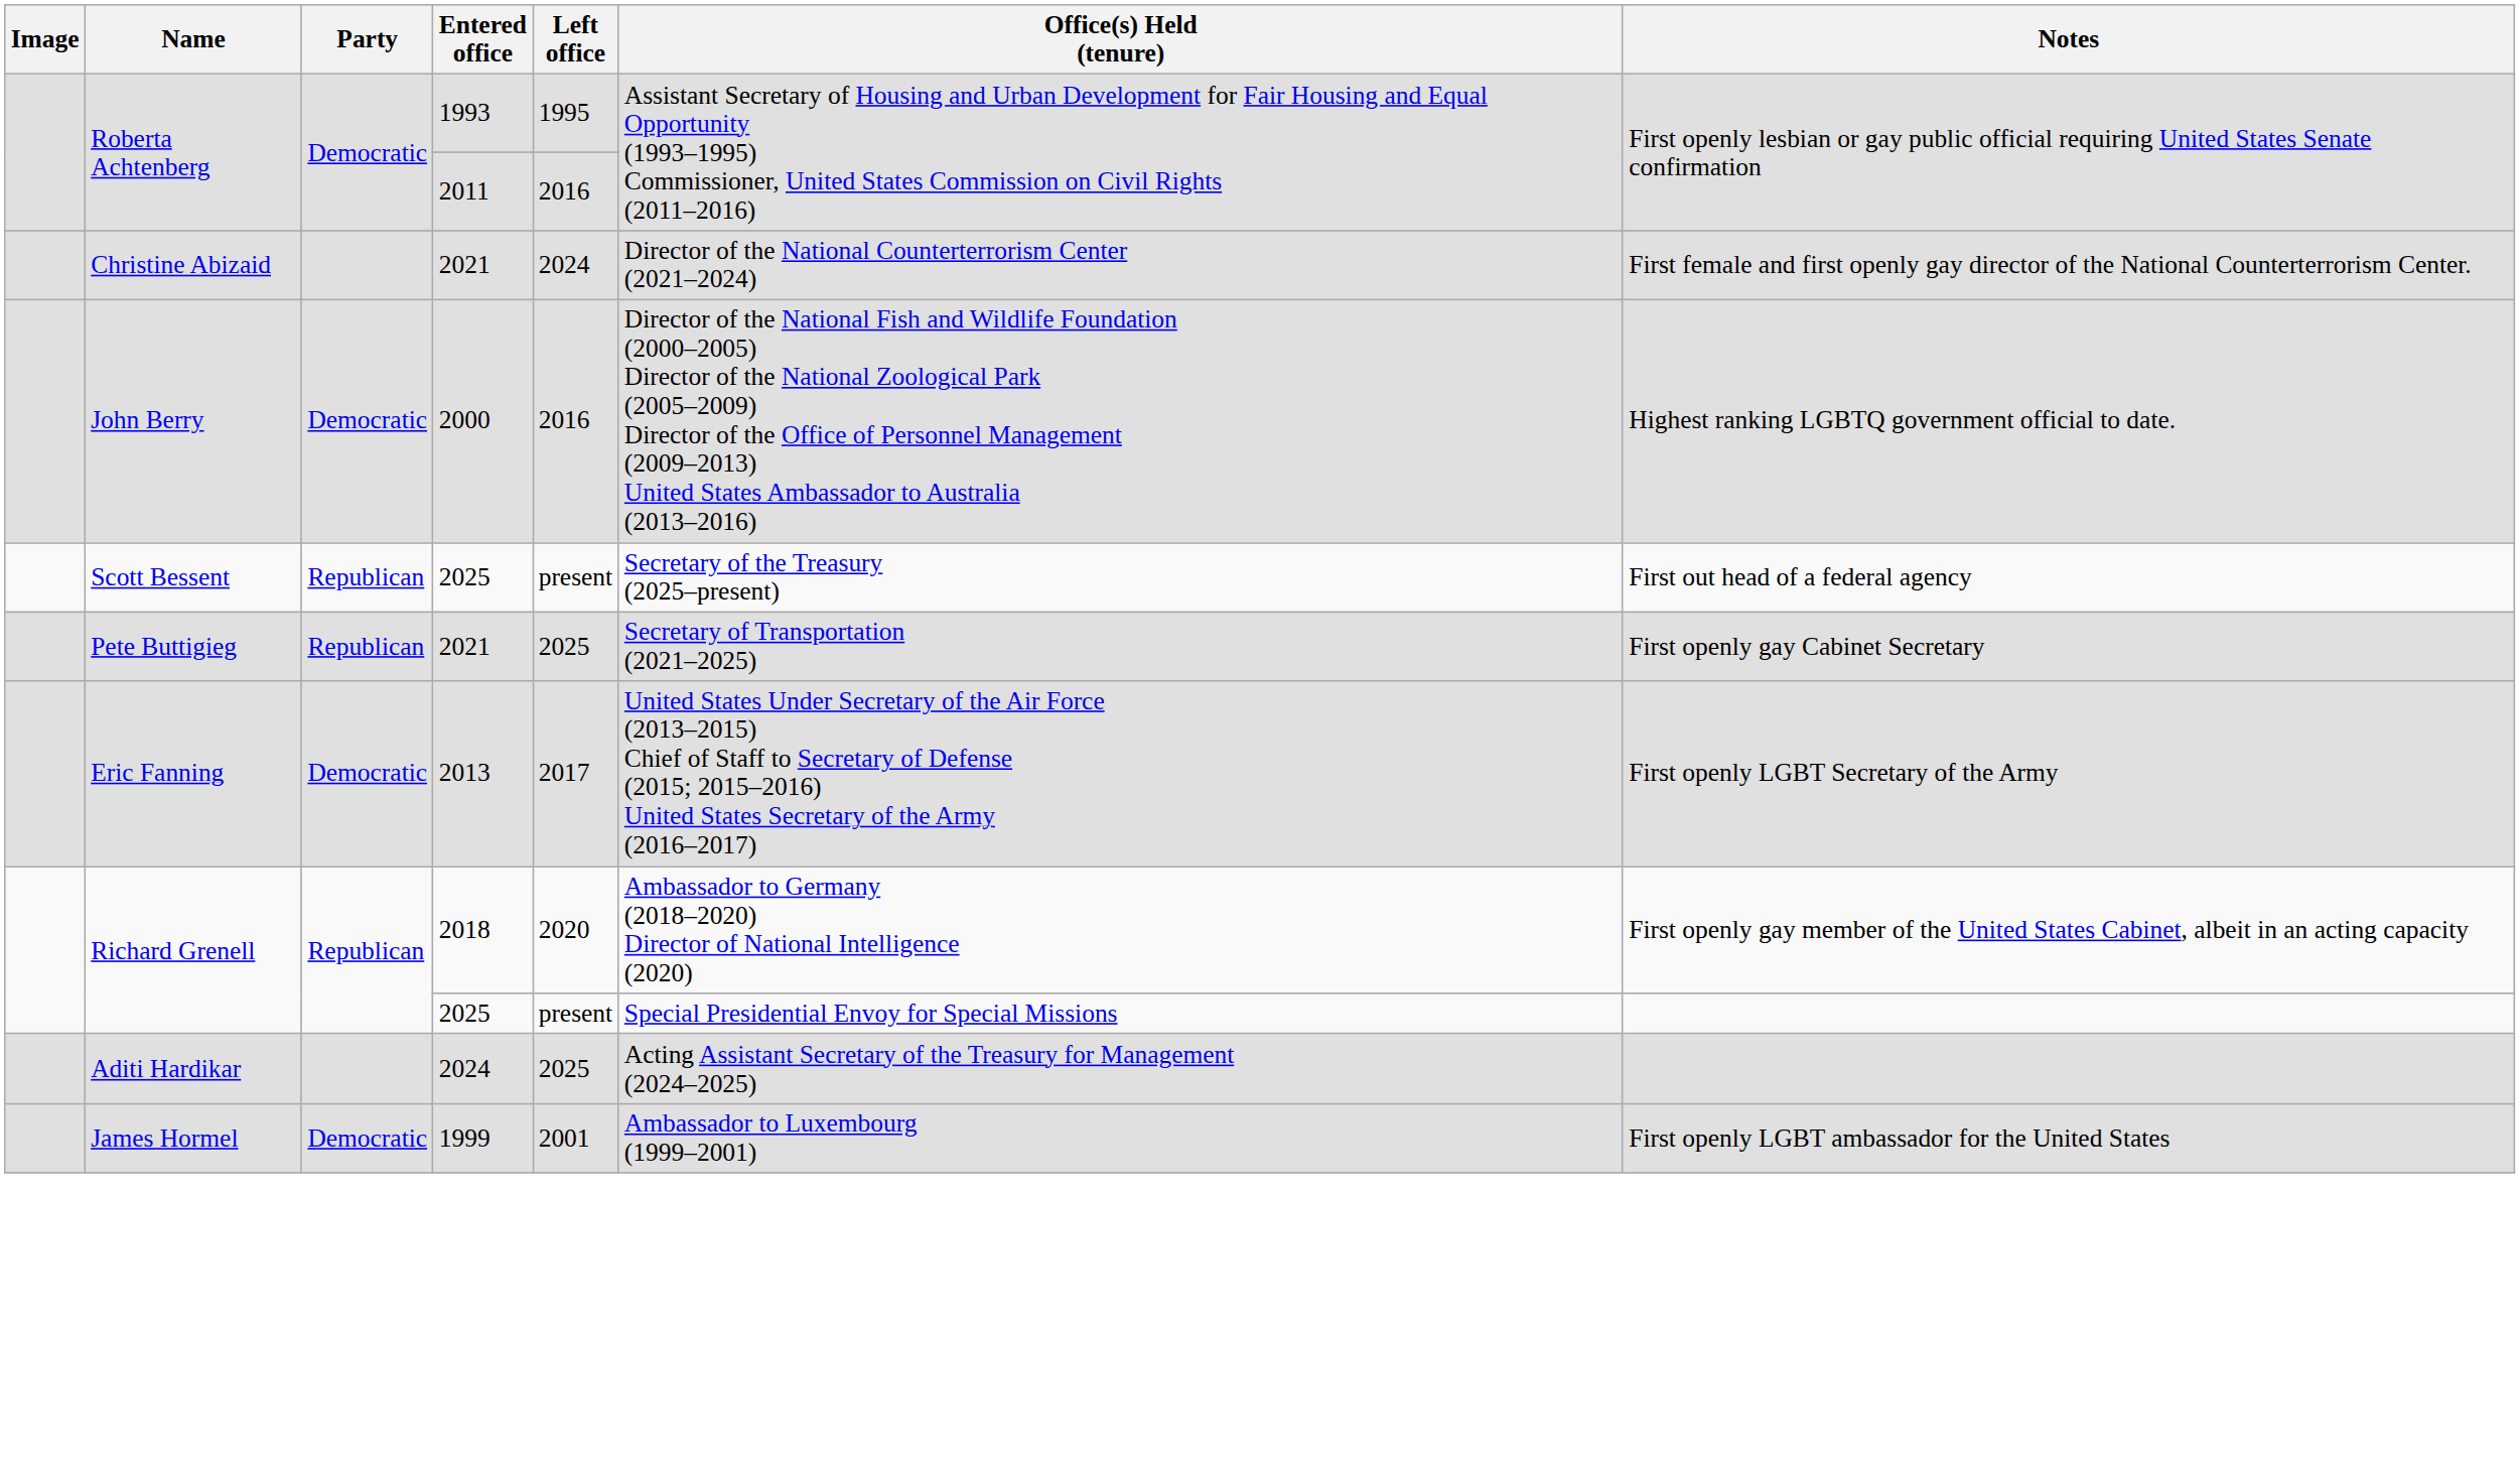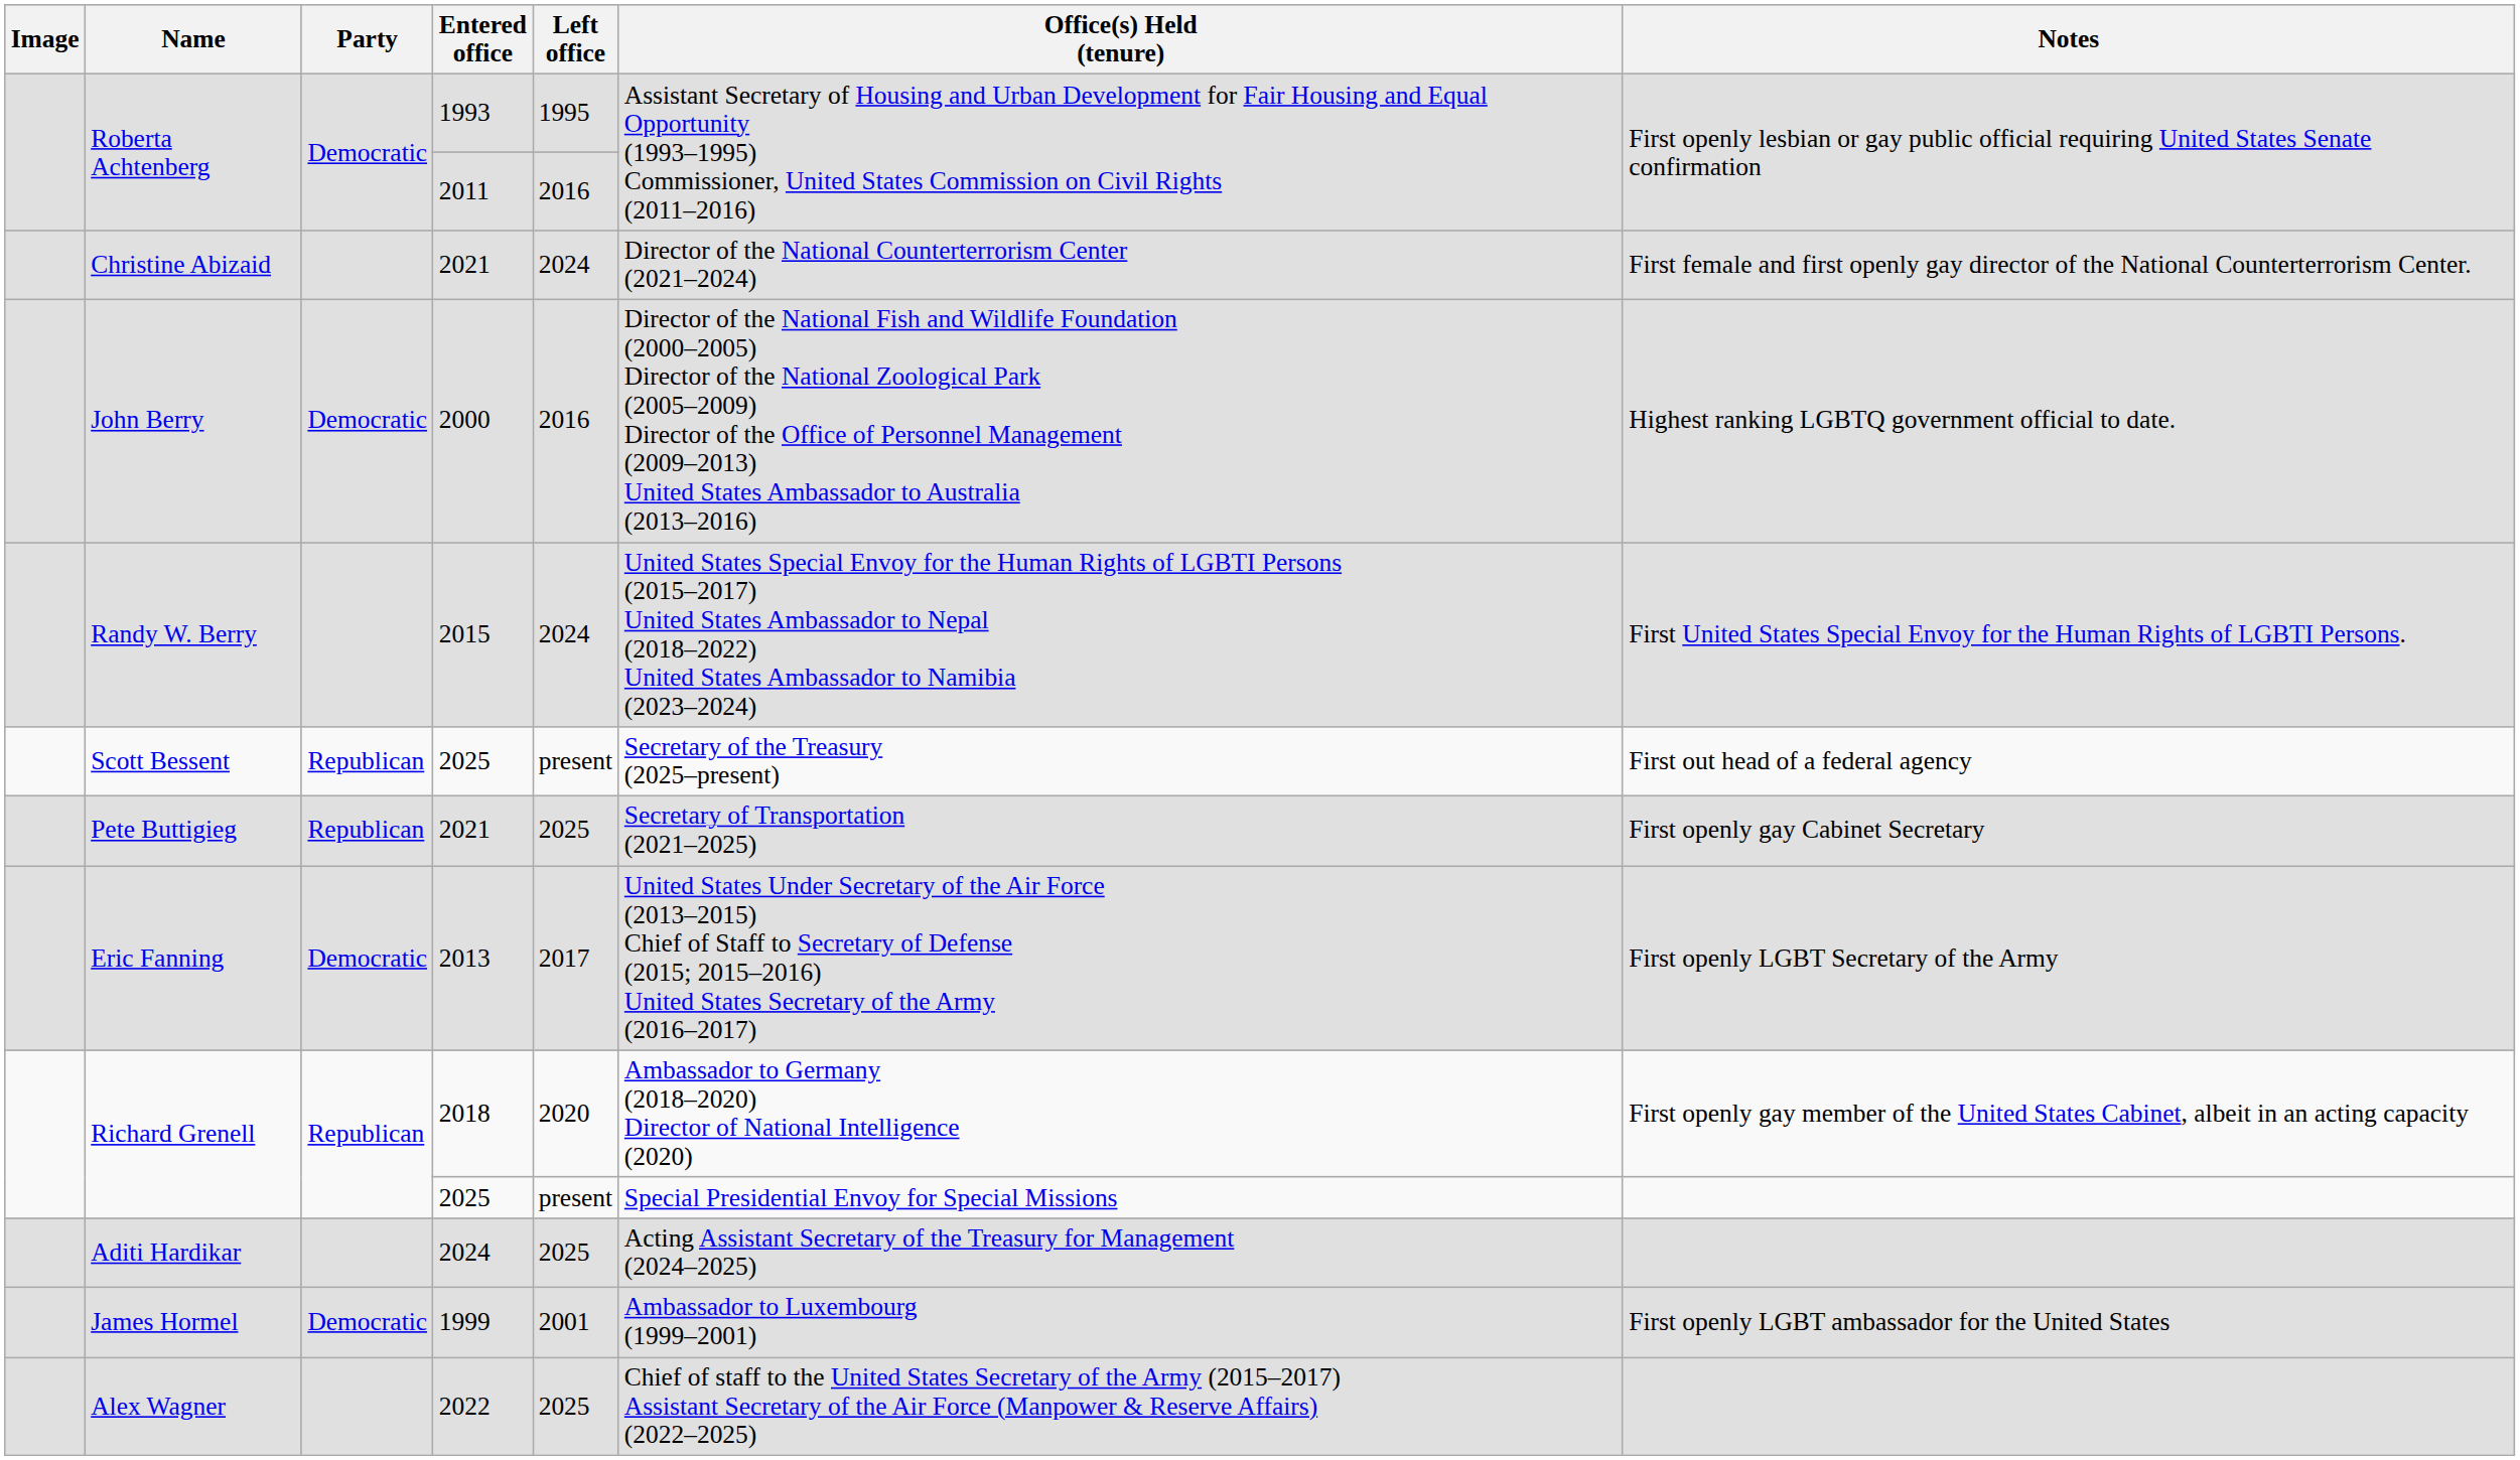+ row: Randy W. Berry | 2015 | 2024 | United States Special Envoy for the Human Rights of LGBTI Persons (2015–2017) United States Ambassador to Nepal (2018–2022) United States Ambassador to Namibia (2023–2024) | First United States Special Envoy for the Human Rights of LGBTI Persons.
+ row: Alex Wagner | 2022 | 2025 | Chief of staff to the United States Secretary of the Army (2015–2017) Assistant Secretary of the Air Force (Manpower & Reserve Affairs) (2022–2025)
